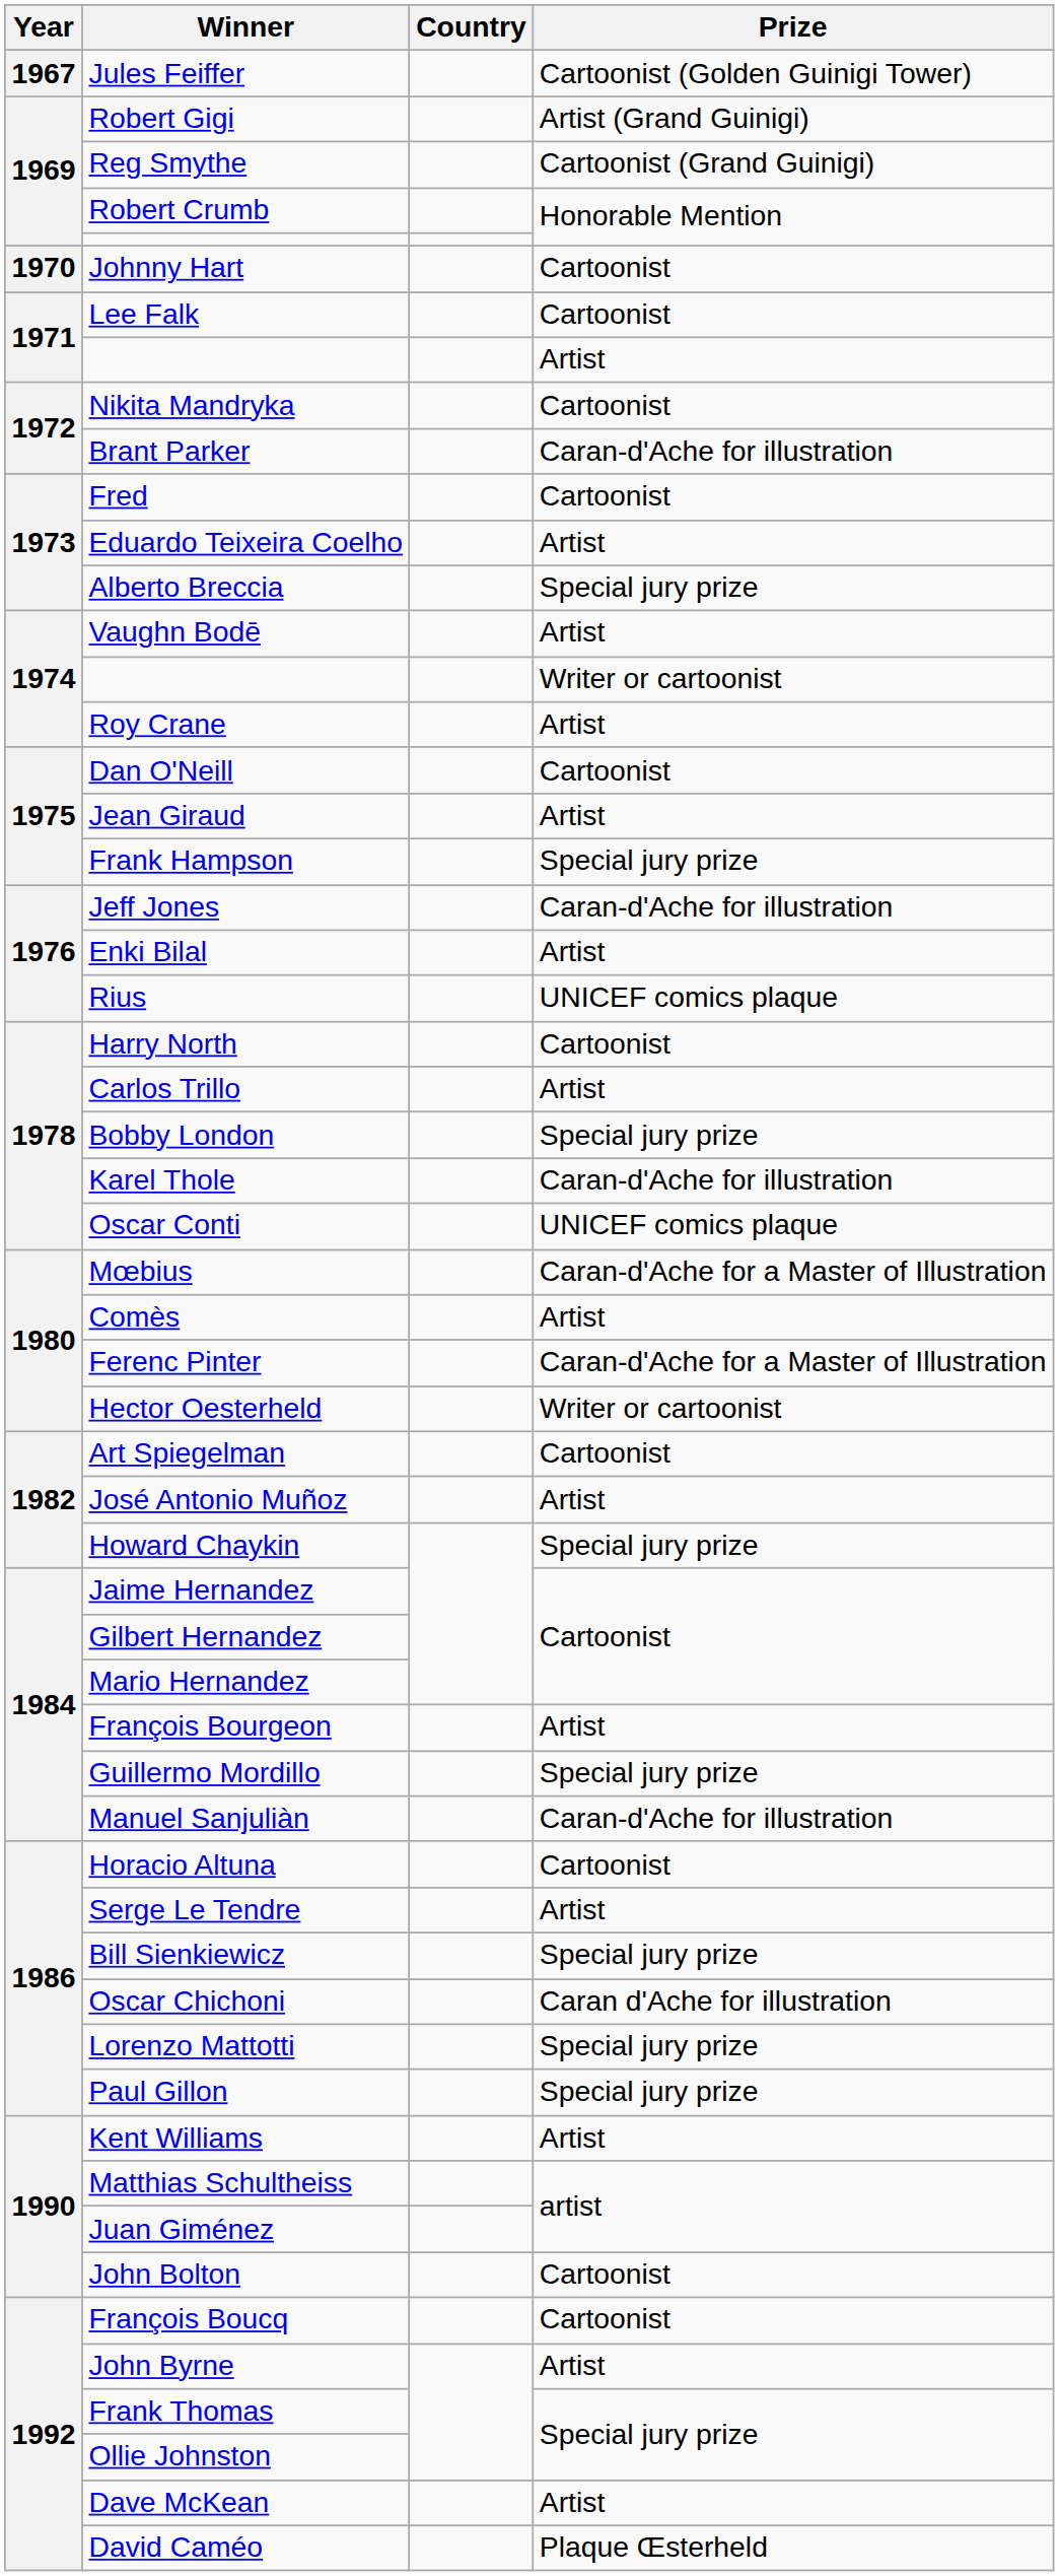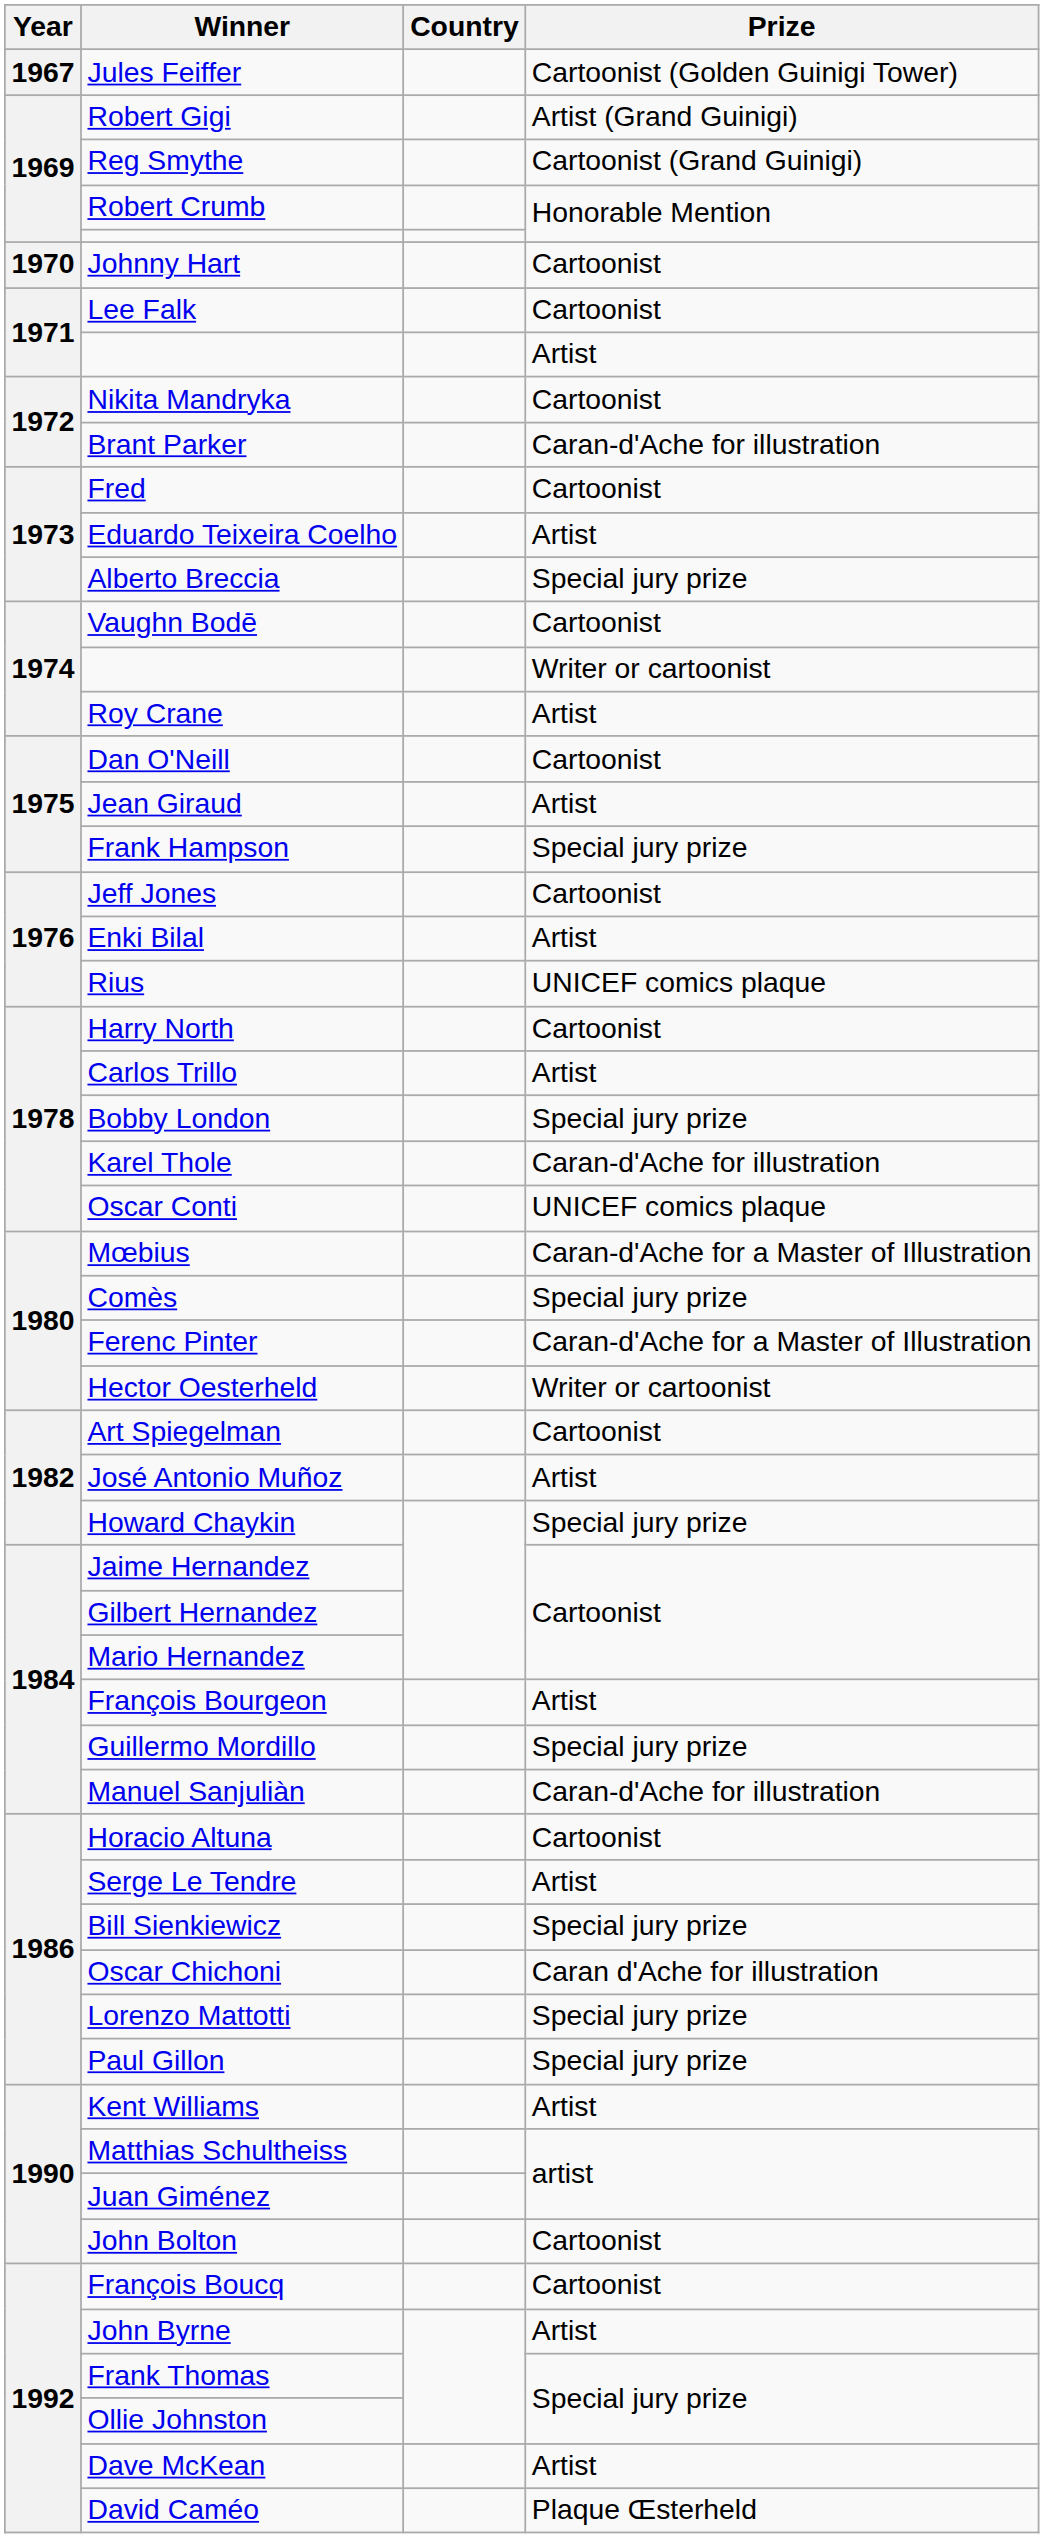Vaughn Bodē | Prize: Artist -> Cartoonist
Jeff Jones | Prize: Caran-d'Ache for illustration -> Cartoonist
Comès | Prize: Artist -> Special jury prize
